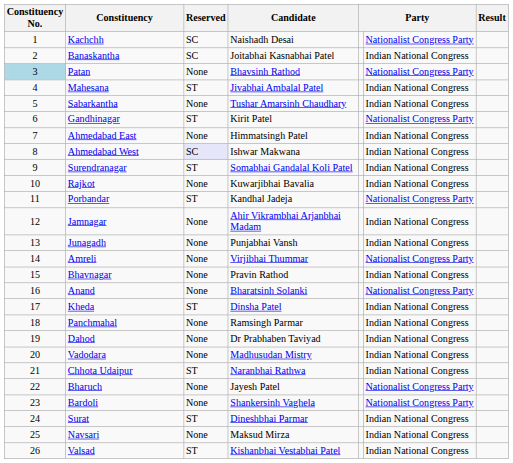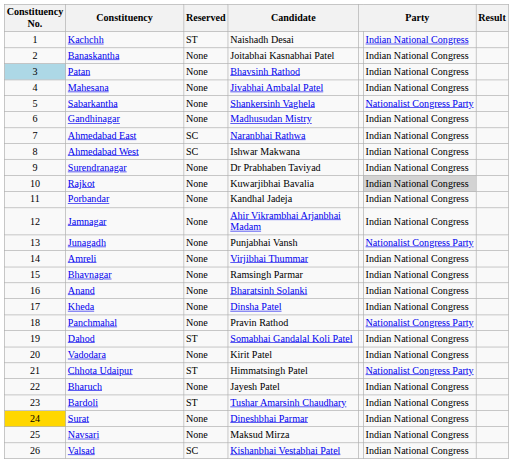Kachchh | Reserved: SC -> ST
Kachchh | column 6: Nationalist Congress Party -> Indian National Congress
Banaskantha | Reserved: SC -> None
Patan | column 6: Nationalist Congress Party -> Indian National Congress
Mahesana | Reserved: ST -> None
Sabarkantha | Candidate: Tushar Amarsinh Chaudhary -> Shankersinh Vaghela
Sabarkantha | column 6: Indian National Congress -> Nationalist Congress Party
Gandhinagar | Reserved: ST -> None
Gandhinagar | Candidate: Kirit Patel -> Madhusudan Mistry
Gandhinagar | column 6: Nationalist Congress Party -> Indian National Congress
Ahmedabad East | Reserved: None -> SC
Ahmedabad East | Candidate: Himmatsingh Patel -> Naranbhai Rathwa
Ahmedabad West | Reserved: lavender background -> no background
Surendranagar | Reserved: ST -> None
Surendranagar | Candidate: Somabhai Gandalal Koli Patel -> Dr Prabhaben Taviyad
Rajkot | column 6: no background -> lightgrey background
Porbandar | Reserved: ST -> None
Porbandar | column 6: Nationalist Congress Party -> Indian National Congress
Junagadh | column 6: Indian National Congress -> Nationalist Congress Party
Amreli | column 6: Nationalist Congress Party -> Indian National Congress
Bhavnagar | Candidate: Pravin Rathod -> Ramsingh Parmar
Anand | column 6: Nationalist Congress Party -> Indian National Congress
Kheda | Reserved: ST -> None
Panchmahal | Candidate: Ramsingh Parmar -> Pravin Rathod
Panchmahal | column 6: Indian National Congress -> Nationalist Congress Party
Dahod | Reserved: None -> ST
Dahod | Candidate: Dr Prabhaben Taviyad -> Somabhai Gandalal Koli Patel
Vadodara | Candidate: Madhusudan Mistry -> Kirit Patel
Chhota Udaipur | Candidate: Naranbhai Rathwa -> Himmatsingh Patel
Chhota Udaipur | column 6: Indian National Congress -> Nationalist Congress Party
Bharuch | column 6: Nationalist Congress Party -> Indian National Congress
Bardoli | Reserved: None -> ST
Bardoli | Candidate: Shankersinh Vaghela -> Tushar Amarsinh Chaudhary
Bardoli | column 6: Nationalist Congress Party -> Indian National Congress
Surat | Constituency No.: no background -> gold background
Surat | Reserved: ST -> None
Valsad | Reserved: ST -> SC
